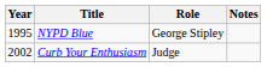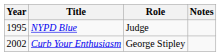NYPD Blue | Role: George Stipley -> Judge
Curb Your Enthusiasm | Role: Judge -> George Stipley
